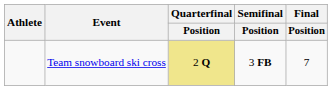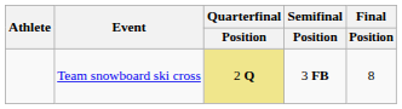Team snowboard ski cross | Final / Position: 7 -> 8
